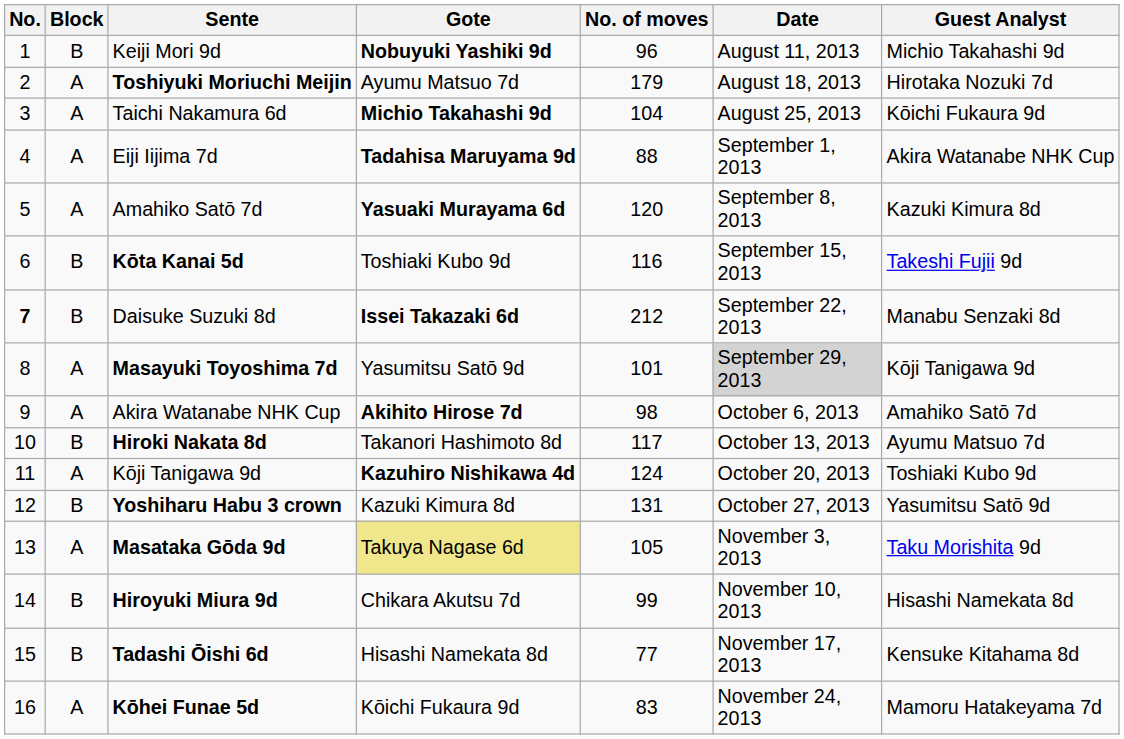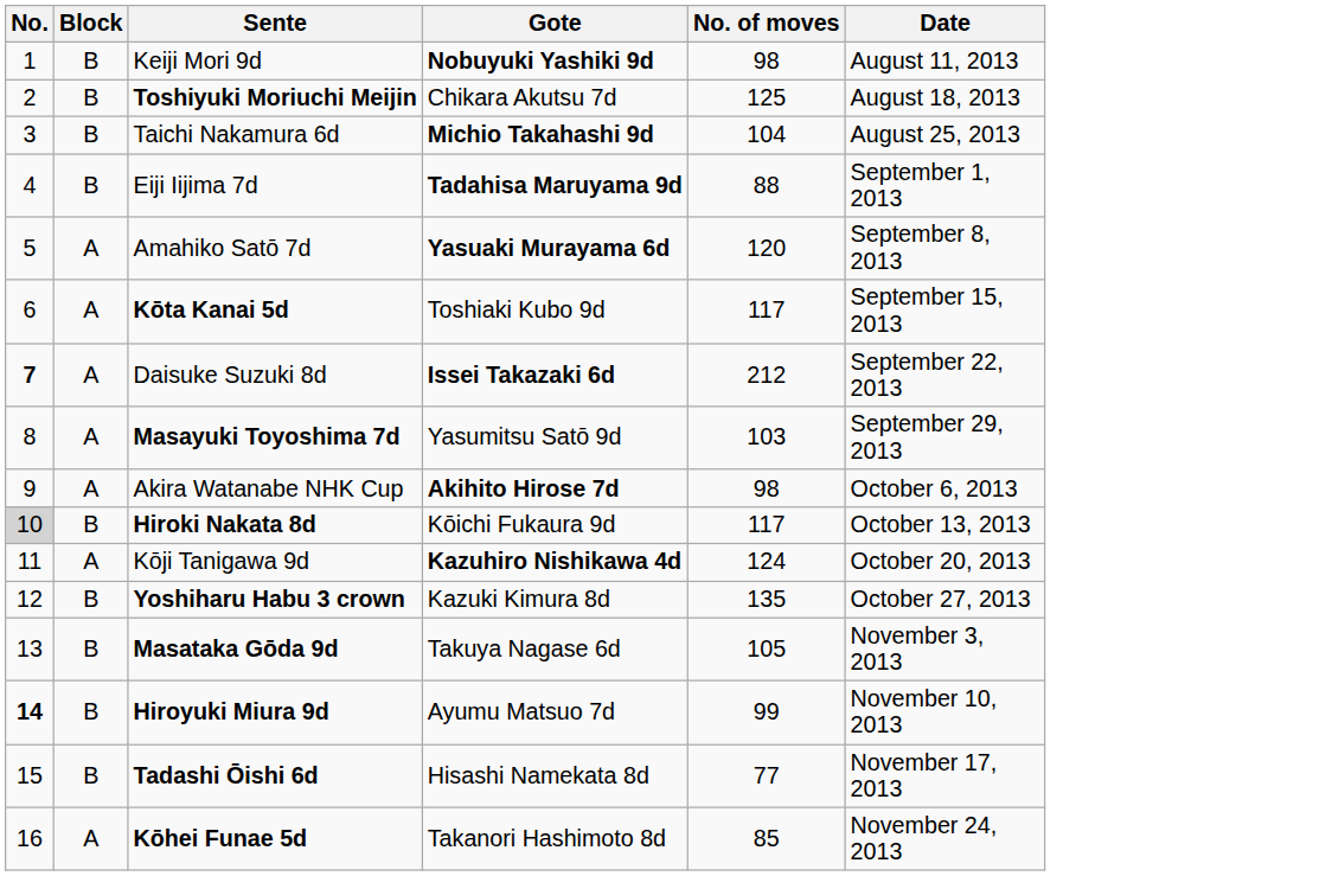- column: Guest Analyst | Michio Takahashi 9d | Hirotaka Nozuki 7d | Kōichi Fukaura 9d | Akira Watanabe NHK Cup | Kazuki Kimura 8d | Takeshi Fujii 9d | Manabu Senzaki 8d | Kōji Tanigawa 9d | Amahiko Satō 7d | Ayumu Matsuo 7d | Toshiaki Kubo 9d | Yasumitsu Satō 9d | Taku Morishita 9d | Hisashi Namekata 8d | Kensuke Kitahama 8d | Mamoru Hatakeyama 7d
Keiji Mori 9d | No. of moves: 96 -> 98
Toshiyuki Moriuchi Meijin | Block: A -> B
Toshiyuki Moriuchi Meijin | Gote: Ayumu Matsuo 7d -> Chikara Akutsu 7d
Toshiyuki Moriuchi Meijin | No. of moves: 179 -> 125
Taichi Nakamura 6d | Block: A -> B
Eiji Iijima 7d | Block: A -> B
Kōta Kanai 5d | Block: B -> A
Kōta Kanai 5d | No. of moves: 116 -> 117
Daisuke Suzuki 8d | Block: B -> A
Masayuki Toyoshima 7d | No. of moves: 101 -> 103
Masayuki Toyoshima 7d | Date: lightgrey background -> no background
Hiroki Nakata 8d | No.: no background -> lightgrey background
Hiroki Nakata 8d | Gote: Takanori Hashimoto 8d -> Kōichi Fukaura 9d
Yoshiharu Habu 3 crown | No. of moves: 131 -> 135
Masataka Gōda 9d | Block: A -> B
Masataka Gōda 9d | Gote: khaki background -> no background
Hiroyuki Miura 9d | No.: normal -> bold
Hiroyuki Miura 9d | Gote: Chikara Akutsu 7d -> Ayumu Matsuo 7d
Kōhei Funae 5d | Gote: Kōichi Fukaura 9d -> Takanori Hashimoto 8d
Kōhei Funae 5d | No. of moves: 83 -> 85
